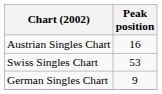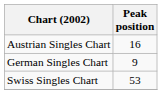rows swapped: German Singles Chart <-> Swiss Singles Chart
